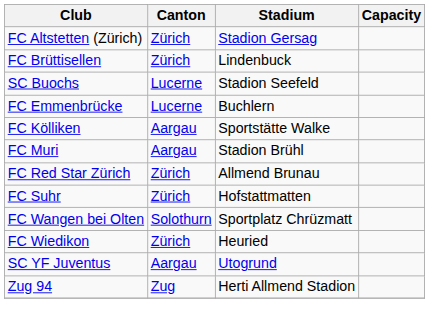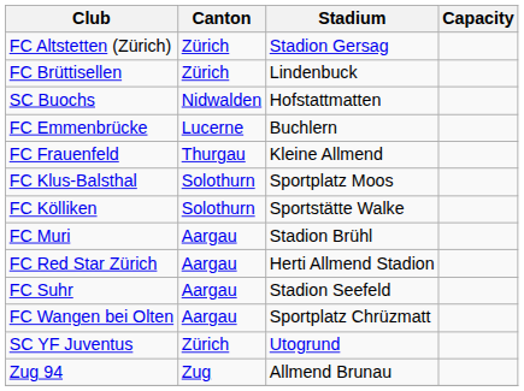SC Buochs | Canton: Lucerne -> Nidwalden
SC Buochs | Stadium: Stadion Seefeld -> Hofstattmatten
+ row: FC Frauenfeld | Thurgau | Kleine Allmend
+ row: FC Klus-Balsthal | Solothurn | Sportplatz Moos
FC Kölliken | Canton: Aargau -> Solothurn
FC Red Star Zürich | Canton: Zürich -> Aargau
FC Red Star Zürich | Stadium: Allmend Brunau -> Herti Allmend Stadion
FC Suhr | Canton: Zürich -> Aargau
FC Suhr | Stadium: Hofstattmatten -> Stadion Seefeld
FC Wangen bei Olten | Canton: Solothurn -> Aargau
- row: FC Wiedikon | Zürich | Heuried
SC YF Juventus | Canton: Aargau -> Zürich
Zug 94 | Stadium: Herti Allmend Stadion -> Allmend Brunau
